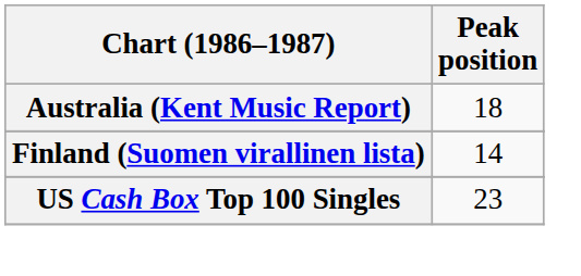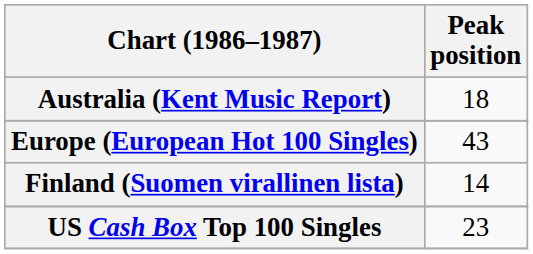+ row: Europe (European Hot 100 Singles) | 43
